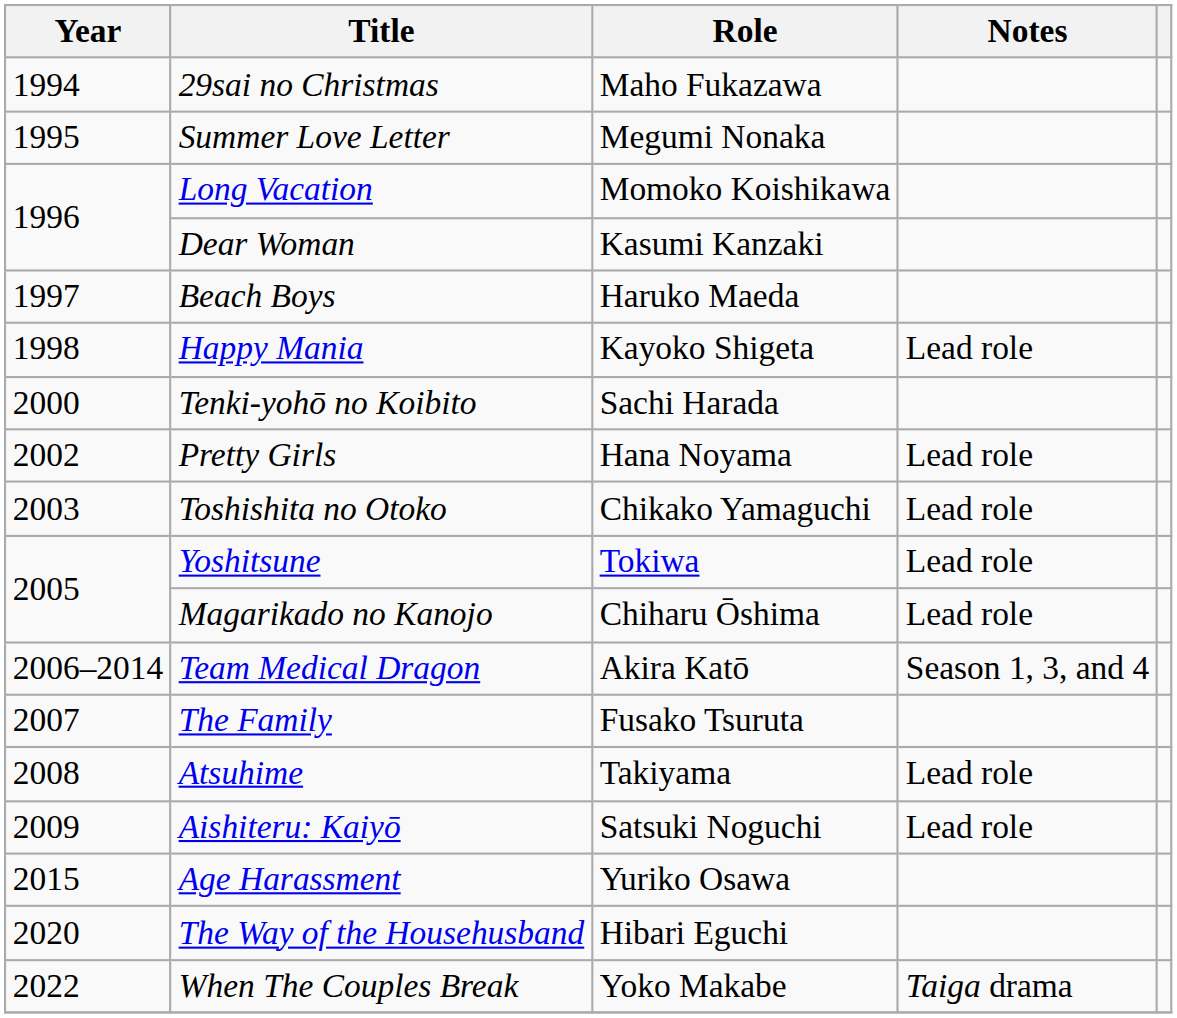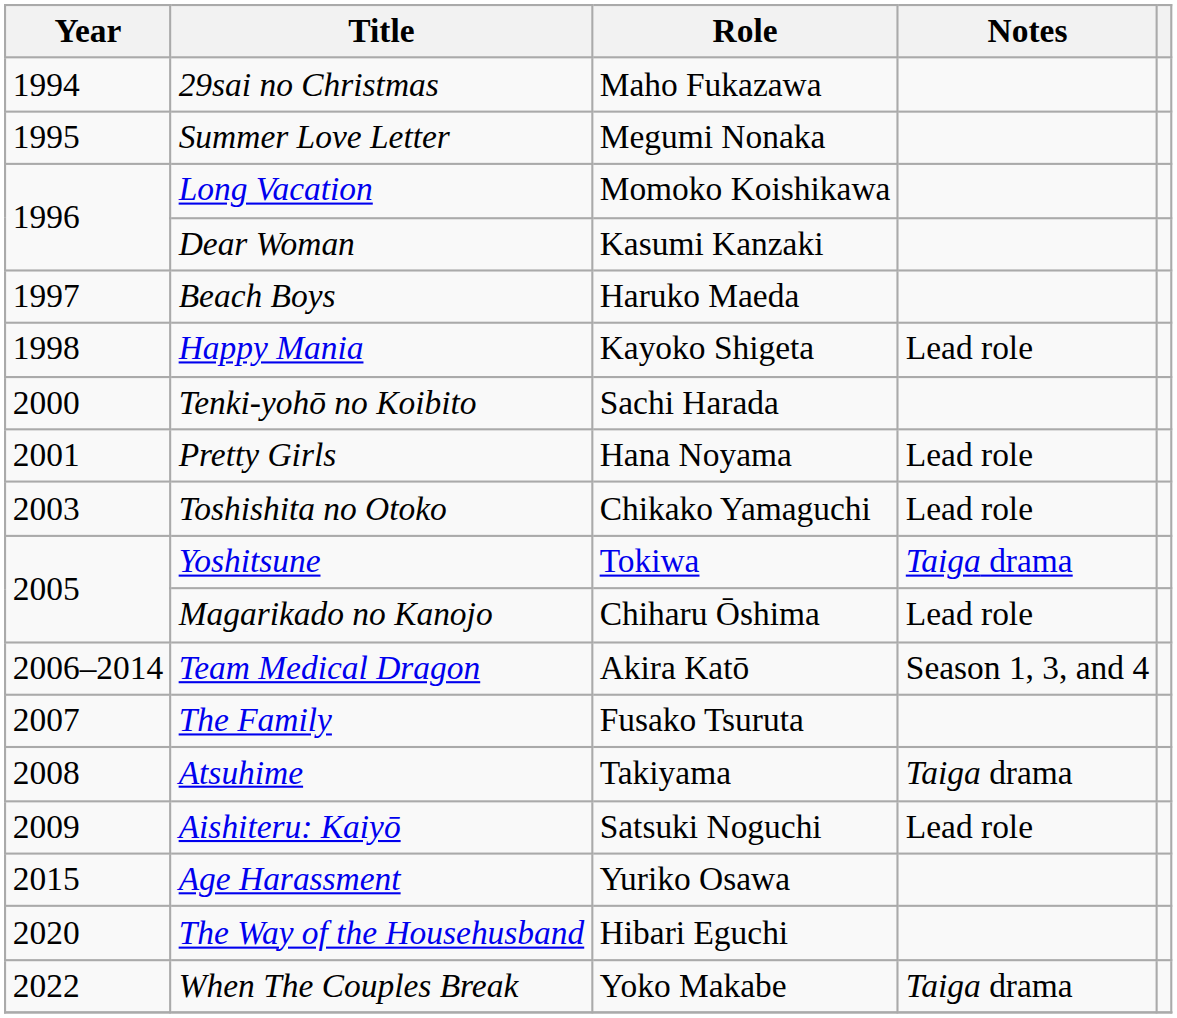Pretty Girls | Year: 2002 -> 2001
Yoshitsune | Notes: Lead role -> Taiga drama
Atsuhime | Notes: Lead role -> Taiga drama
